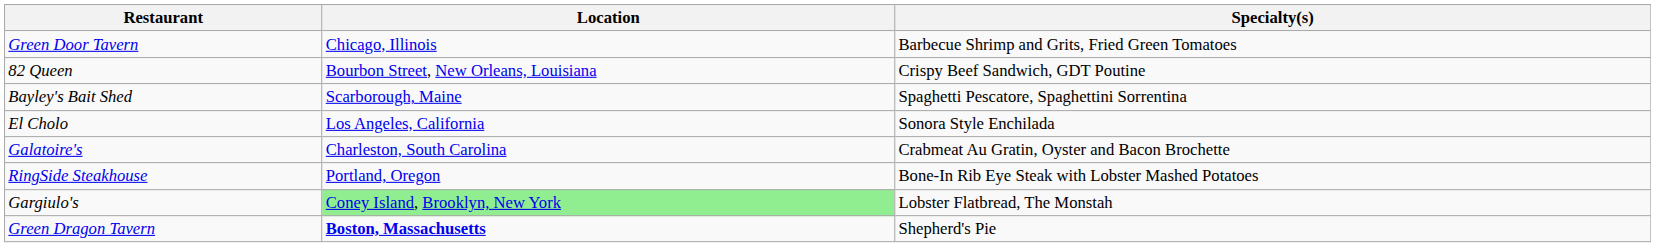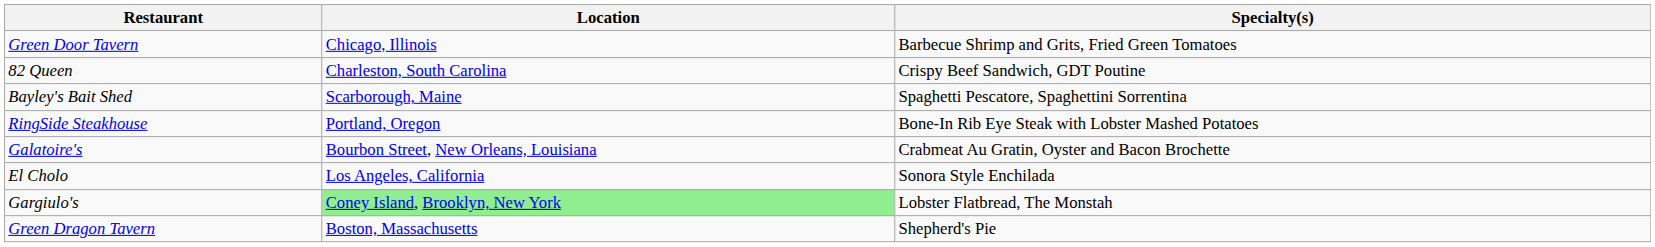82 Queen | Location: Bourbon Street, New Orleans, Louisiana -> Charleston, South Carolina
rows swapped: El Cholo <-> RingSide Steakhouse
Galatoire's | Location: Charleston, South Carolina -> Bourbon Street, New Orleans, Louisiana
Green Dragon Tavern | Location: bold -> normal
